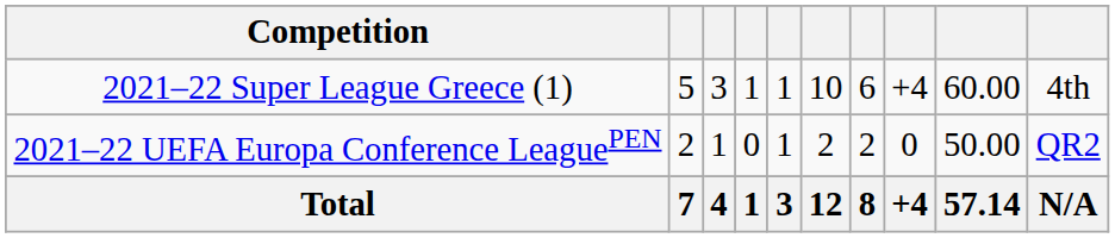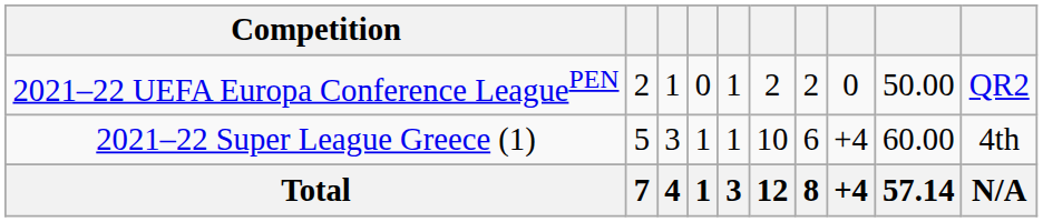rows swapped: 2021–22 Super League Greece (1) <-> 2021–22 UEFA Europa Conference LeaguePEN
